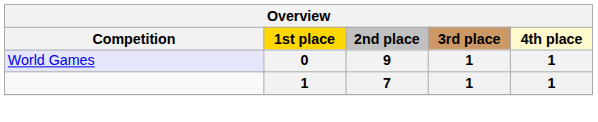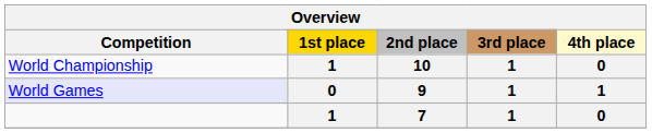+ row: World Championship | 1 | 10 | 1 | 0
7 | 4th place: 1 -> 0
